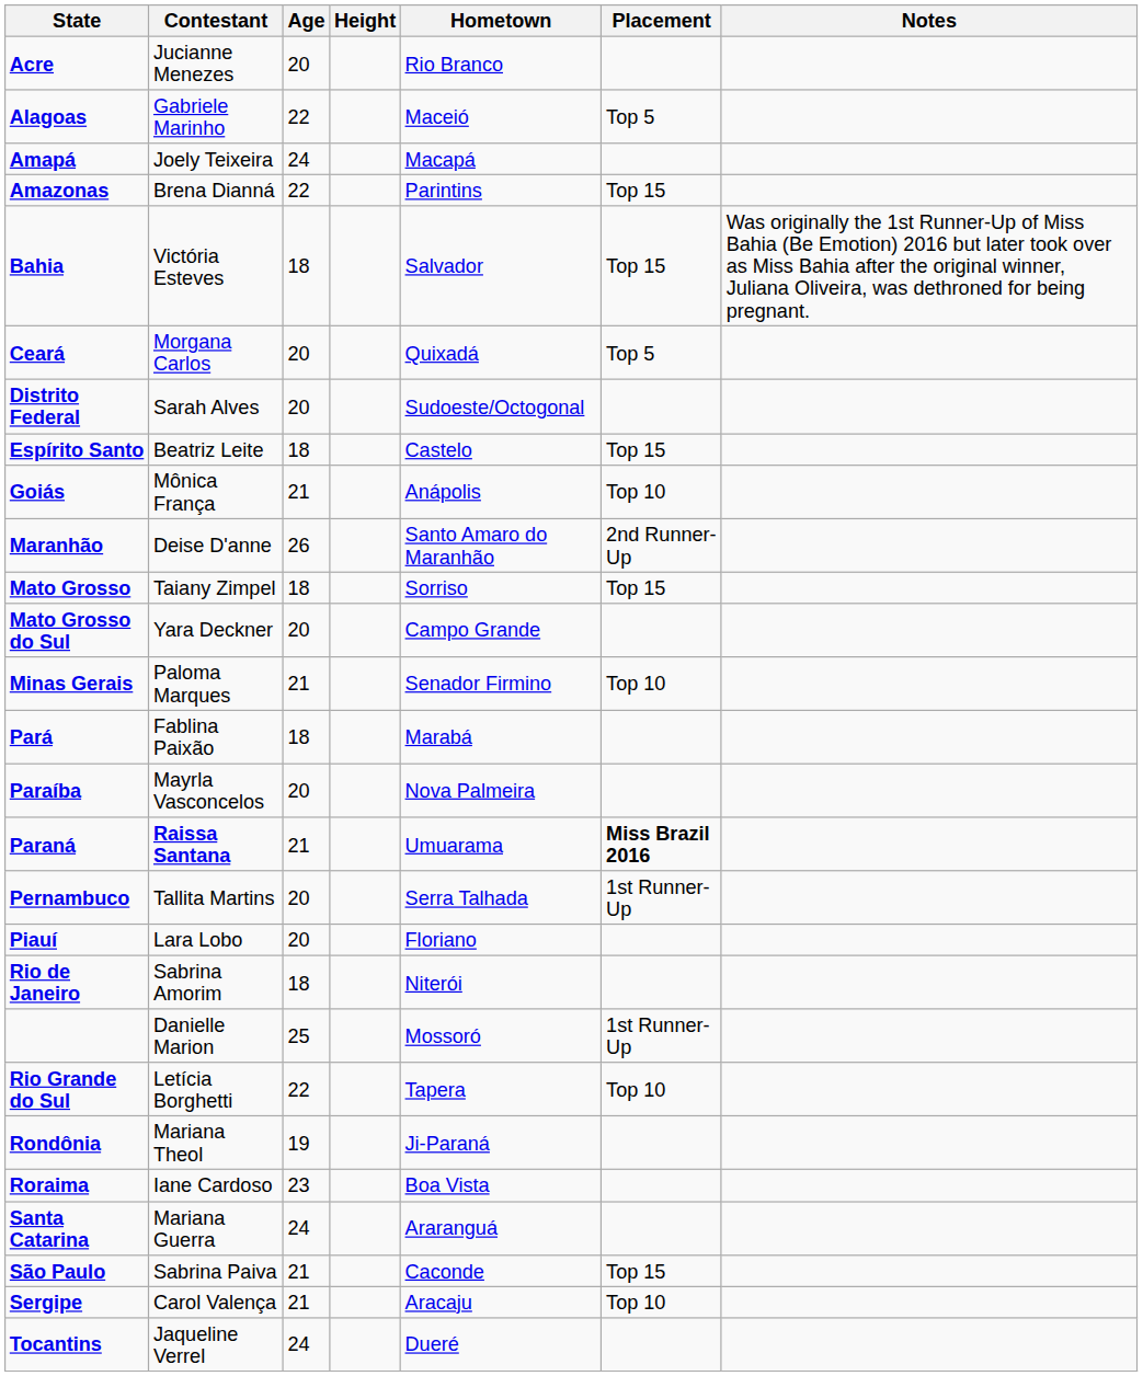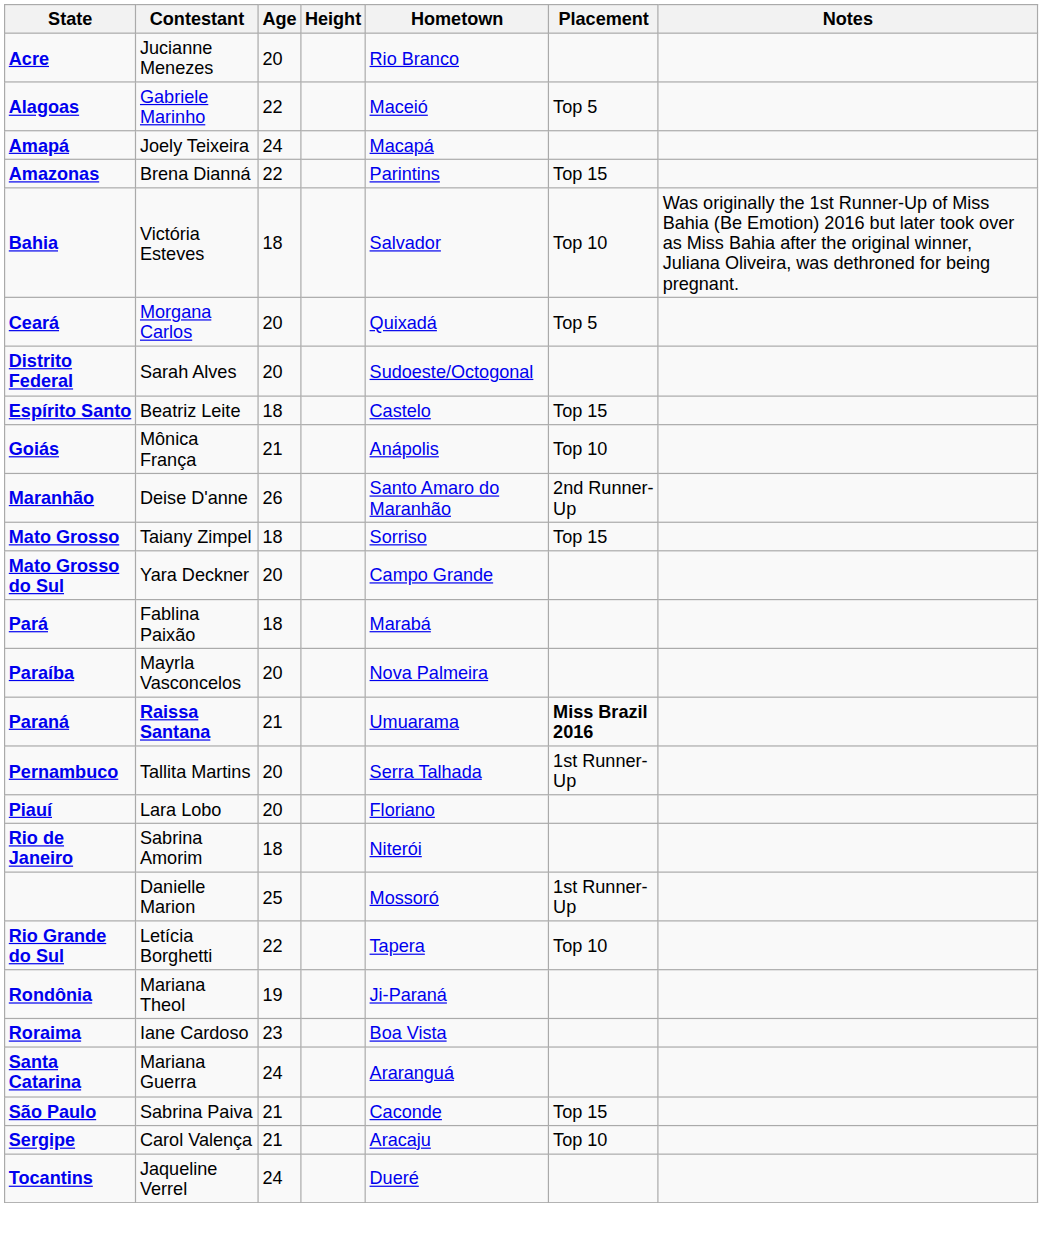Bahia | Placement: Top 15 -> Top 10
- row: Minas Gerais | Paloma Marques | 21 | Senador Firmino | Top 10
